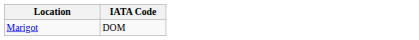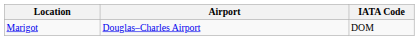+ column: Airport | Douglas–Charles Airport
